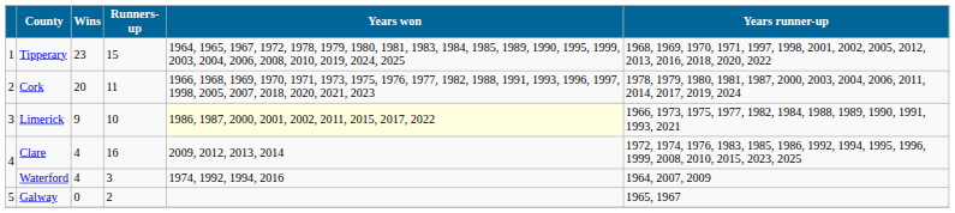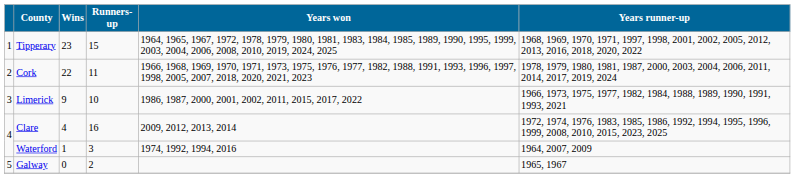Cork | Wins: 20 -> 22
Limerick | Years won: lightyellow background -> no background
Waterford | Wins: 4 -> 1
